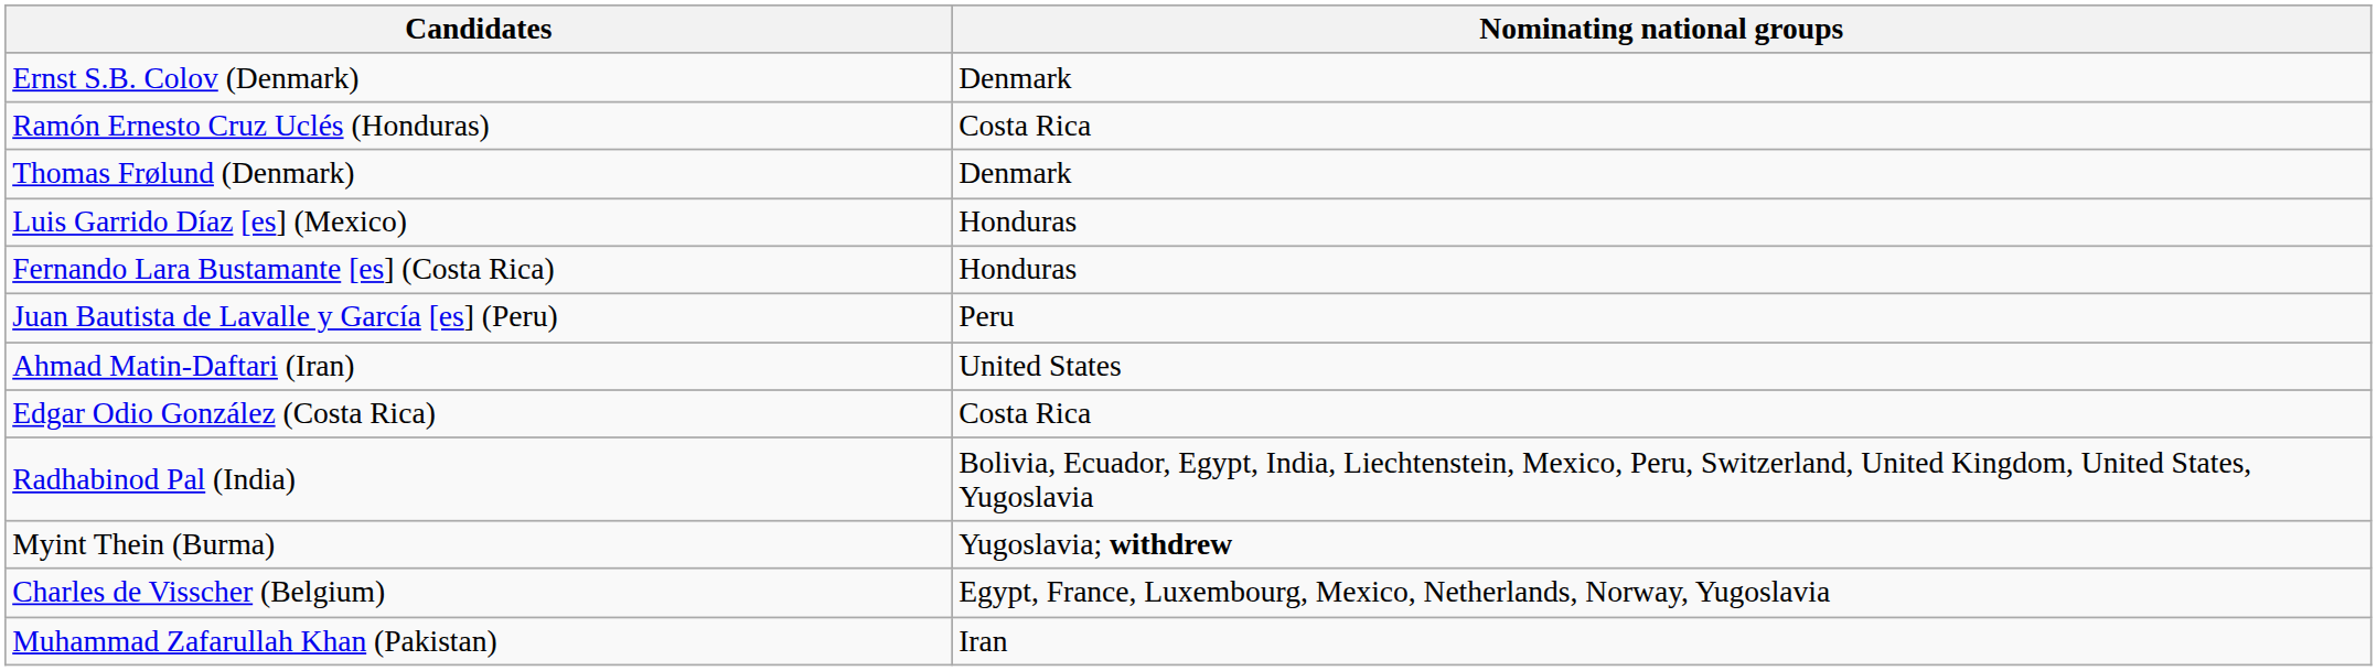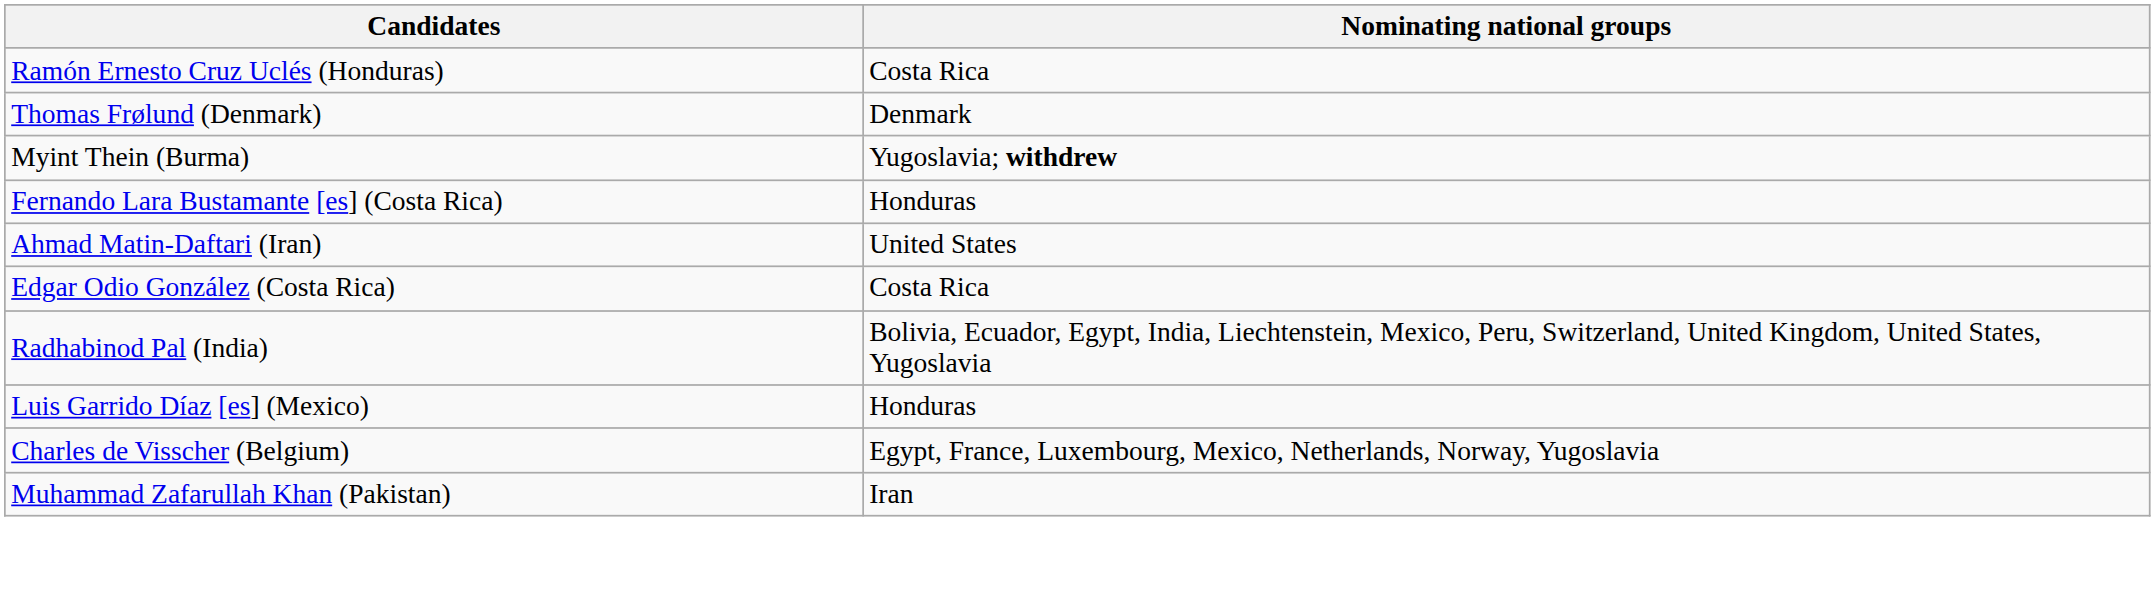- row: Ernst S.B. Colov (Denmark) | Denmark
rows swapped: Luis Garrido Díaz [es] (Mexico) <-> Myint Thein (Burma)
- row: Juan Bautista de Lavalle y García [es] (Peru) | Peru
